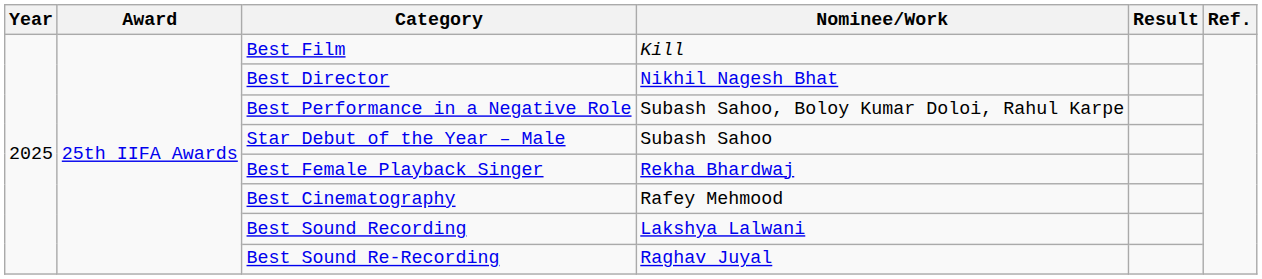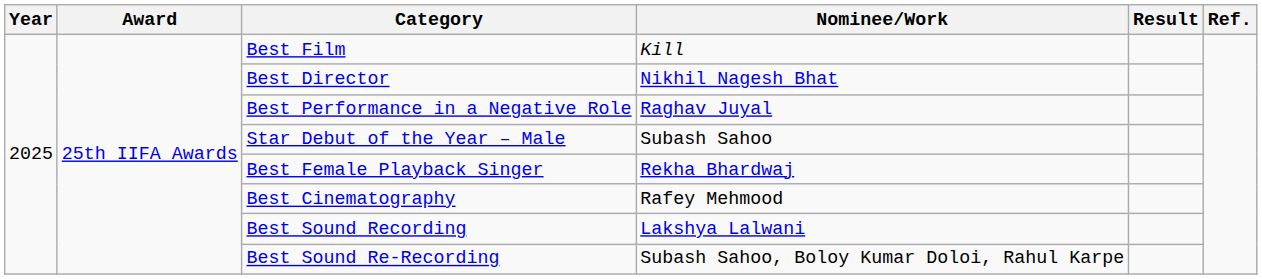Best Performance in a Negative Role | Nominee/Work: Subash Sahoo, Boloy Kumar Doloi, Rahul Karpe -> Raghav Juyal
Best Sound Re-Recording | Nominee/Work: Raghav Juyal -> Subash Sahoo, Boloy Kumar Doloi, Rahul Karpe
